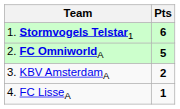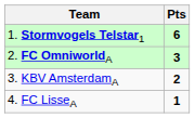2. FC OmniworldA | Pts: 5 -> 3
